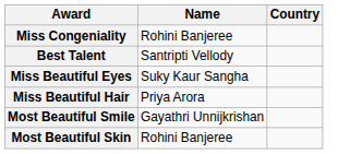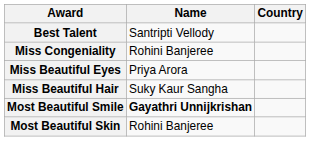rows swapped: Miss Congeniality <-> Best Talent
Miss Beautiful Eyes | Name: Suky Kaur Sangha -> Priya Arora
Miss Beautiful Hair | Name: Priya Arora -> Suky Kaur Sangha
Most Beautiful Smile | Name: normal -> bold
